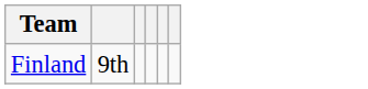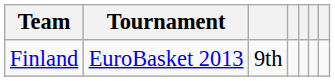+ column: Tournament | EuroBasket 2013
